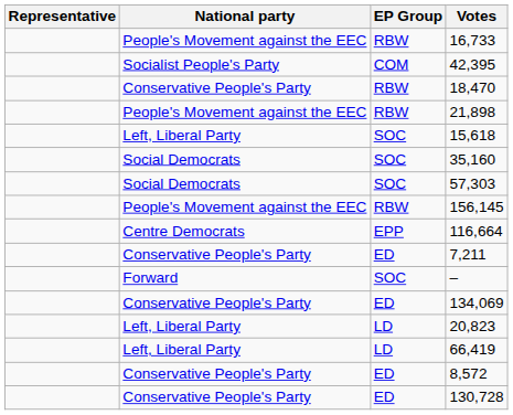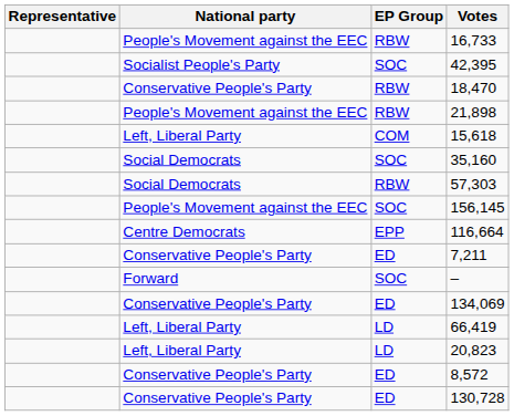42,395 | EP Group: COM -> SOC
15,618 | EP Group: SOC -> COM
57,303 | EP Group: SOC -> RBW
156,145 | EP Group: RBW -> SOC
rows swapped: 20,823 <-> 66,419
